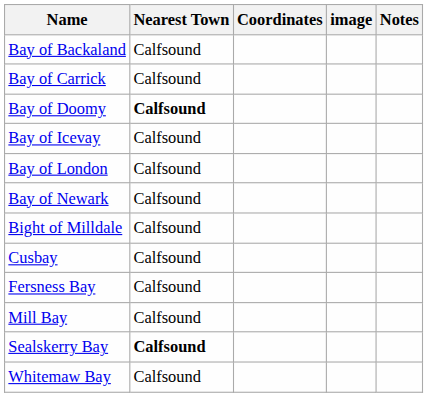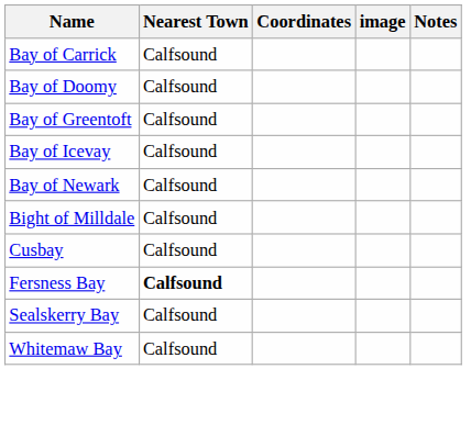- row: Bay of Backaland | Calfsound
Bay of Doomy | Nearest Town: bold -> normal
+ row: Bay of Greentoft | Calfsound
- row: Bay of London | Calfsound
Fersness Bay | Nearest Town: normal -> bold
- row: Mill Bay | Calfsound
Sealskerry Bay | Nearest Town: bold -> normal
